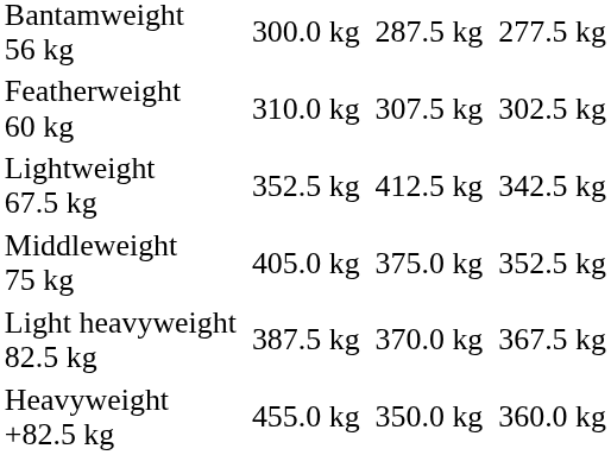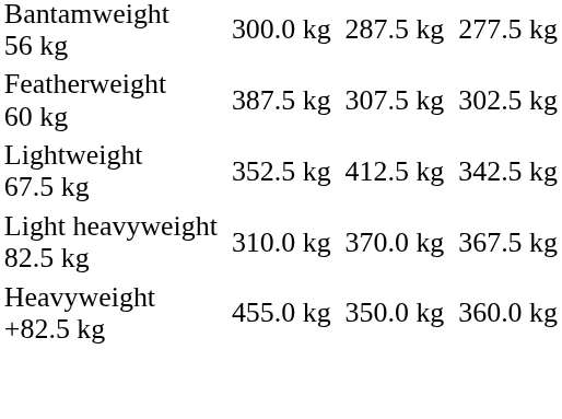Featherweight 60 kg | column 3: 310.0 kg -> 387.5 kg
- row: Middleweight 75 kg | 405.0 kg | 375.0 kg | 352.5 kg
Light heavyweight 82.5 kg | column 3: 387.5 kg -> 310.0 kg
